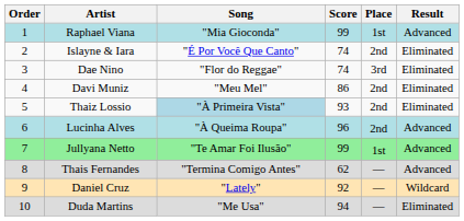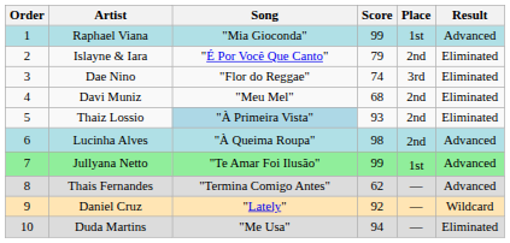Islayne & Iara | Score: 74 -> 79
Davi Muniz | Score: 86 -> 68
Lucinha Alves | Score: 96 -> 98
